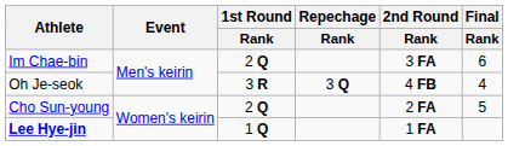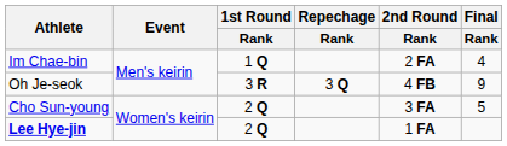Im Chae-bin | 1st Round / Rank: 2 Q -> 1 Q
Im Chae-bin | 2nd Round / Rank: 3 FA -> 2 FA
Im Chae-bin | Final / Rank: 6 -> 4
Oh Je-seok | Final / Rank: 4 -> 9
Cho Sun-young | 2nd Round / Rank: 2 FA -> 3 FA
Lee Hye-jin | 1st Round / Rank: 1 Q -> 2 Q
